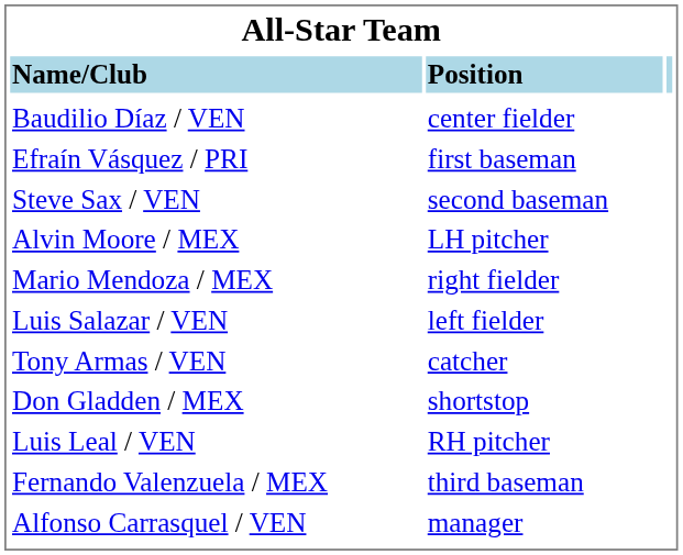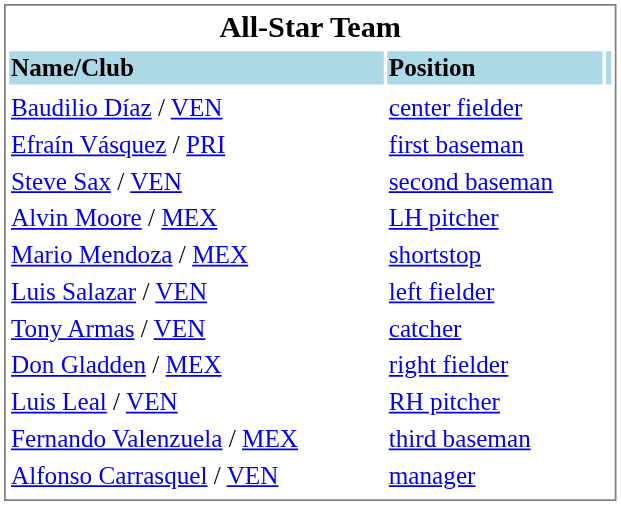Mario Mendoza / MEX | column 2: right fielder -> shortstop
Don Gladden / MEX | column 2: shortstop -> right fielder
